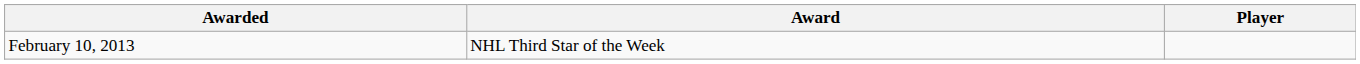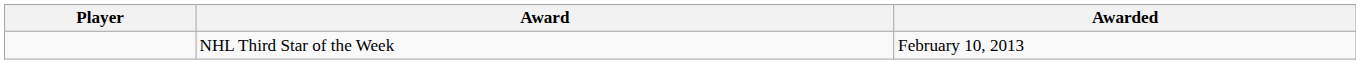columns swapped: Player <-> Awarded
